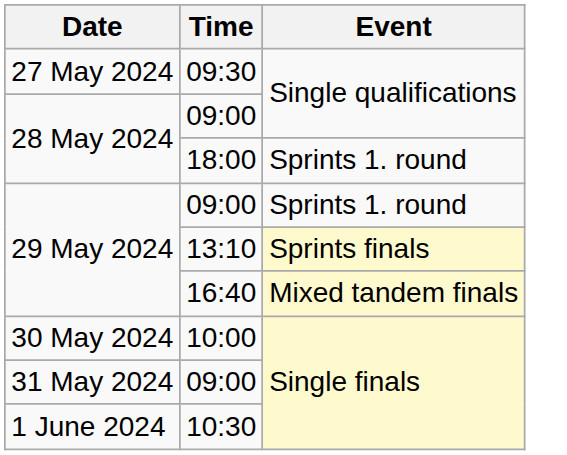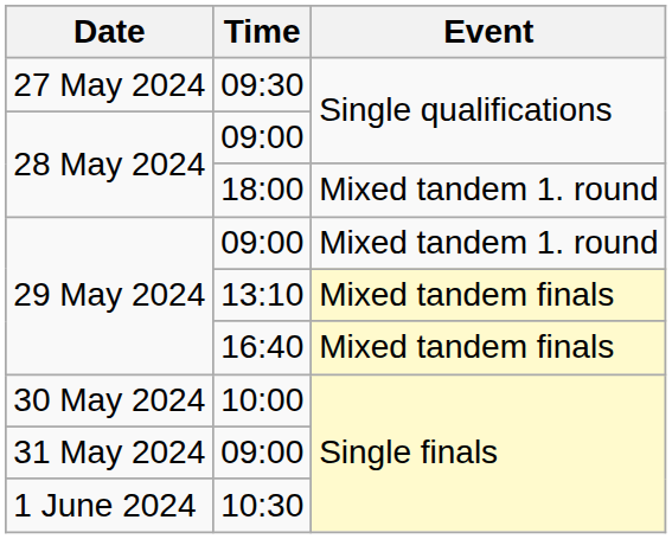18:00 | Event: Sprints 1. round -> Mixed tandem 1. round
29 May 2024 / 09:00 | Event: Sprints 1. round -> Mixed tandem 1. round
13:10 | Event: Sprints finals -> Mixed tandem finals
